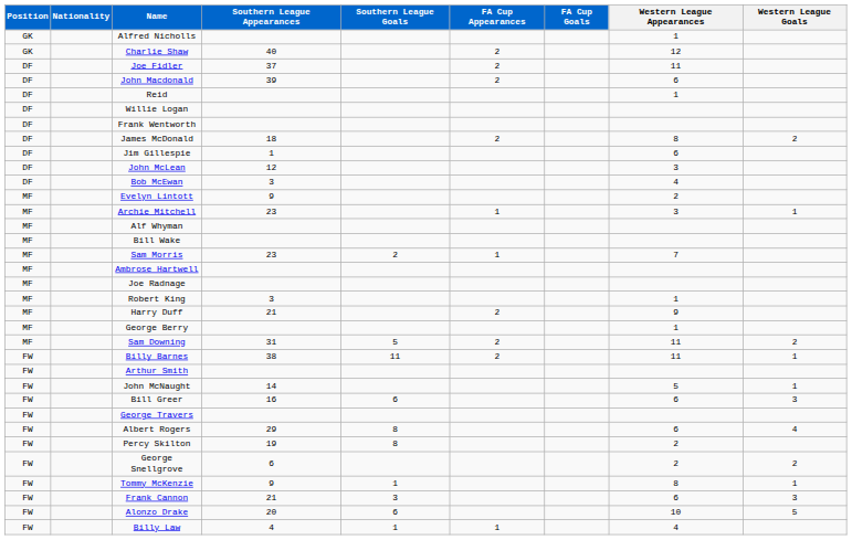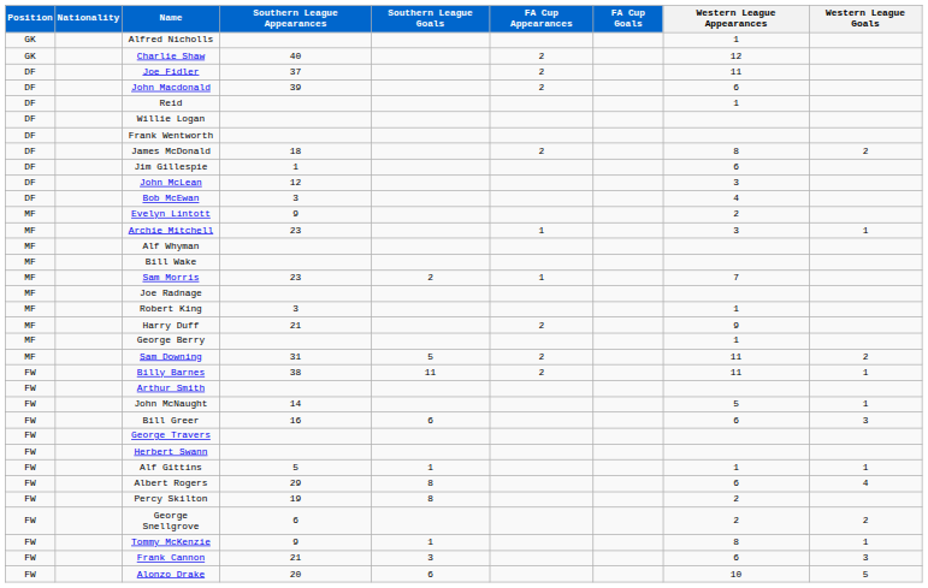- row: MF | Ambrose Hartwell
+ row: FW | Herbert Swann
+ row: FW | Alf Gittins | 5 | 1 | 1 | 1
- row: FW | Billy Law | 4 | 1 | 1 | 4
